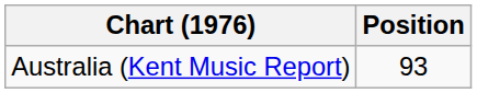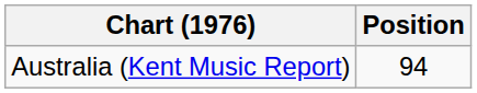Australia (Kent Music Report) | Position: 93 -> 94
